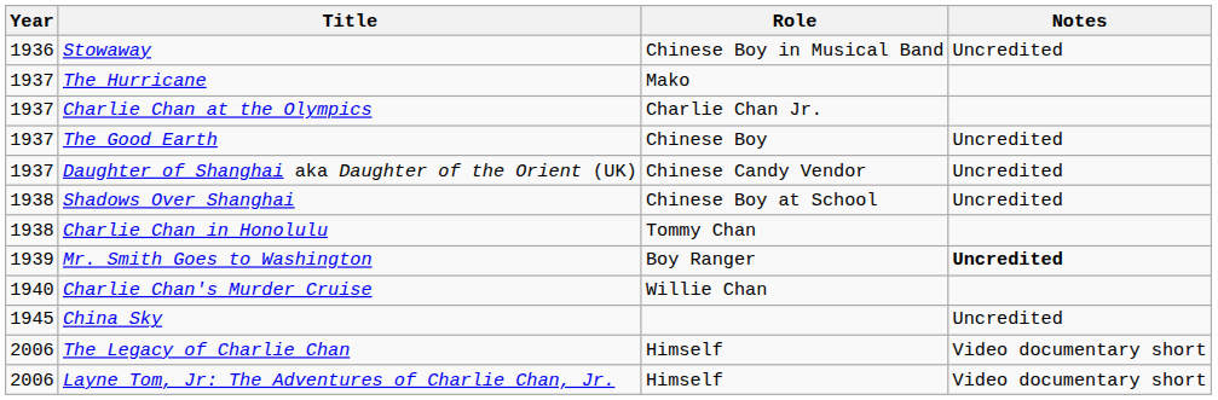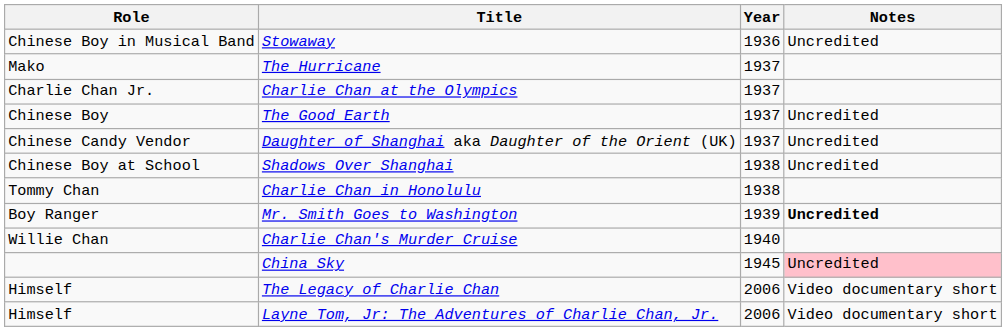columns swapped: Year <-> Role
China Sky | Notes: no background -> pink background
